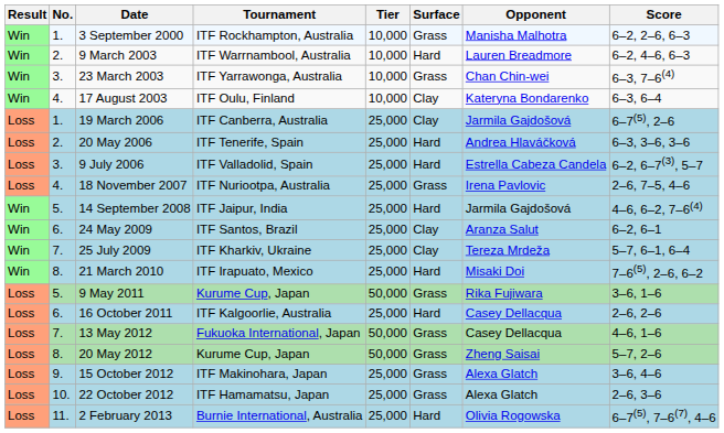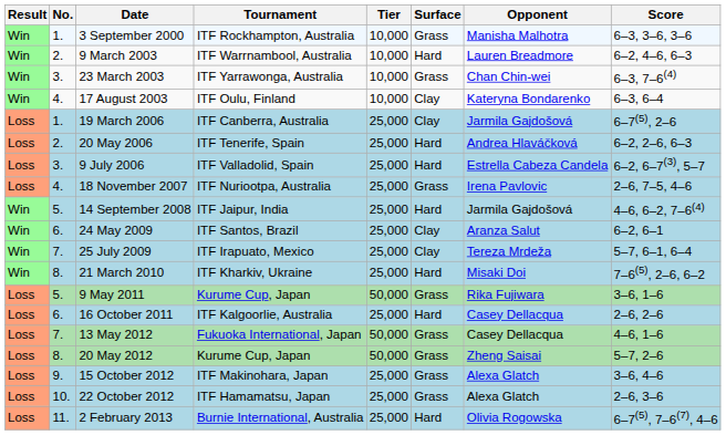3 September 2000 | Score: 6–2, 2–6, 6–3 -> 6–3, 3–6, 3–6
20 May 2006 | Score: 6–3, 3–6, 3–6 -> 6–2, 2–6, 6–3
25 July 2009 | Tournament: ITF Kharkiv, Ukraine -> ITF Irapuato, Mexico
21 March 2010 | Tournament: ITF Irapuato, Mexico -> ITF Kharkiv, Ukraine
